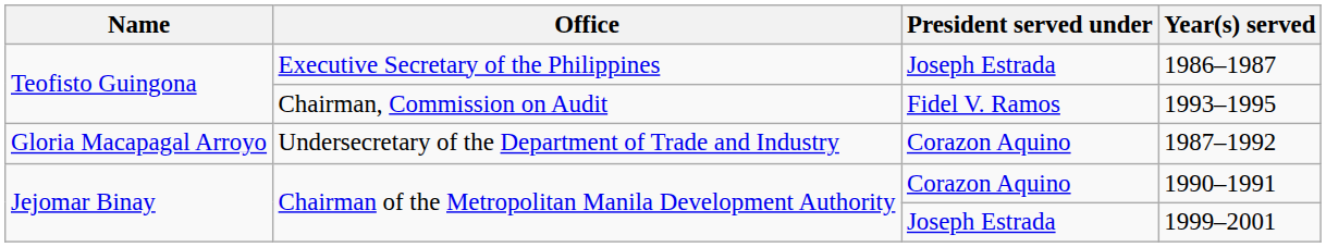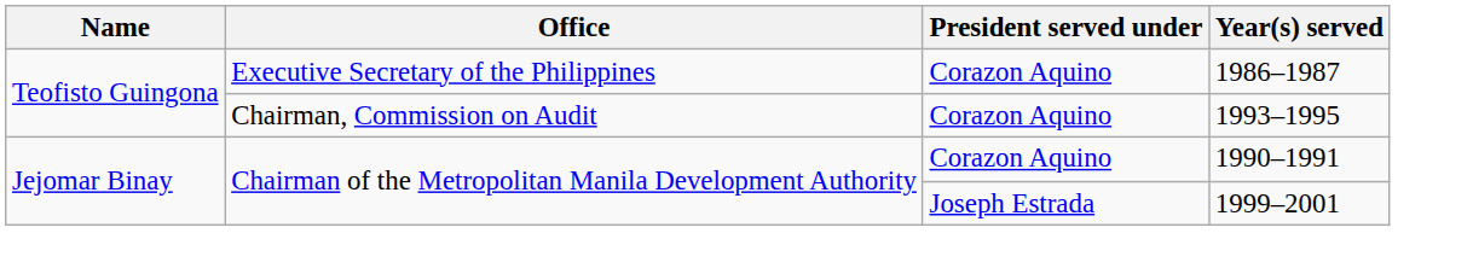1986–1987 | President served under: Joseph Estrada -> Corazon Aquino
1993–1995 | President served under: Fidel V. Ramos -> Corazon Aquino
- row: Gloria Macapagal Arroyo | Undersecretary of the Department of Trade and Industry | Corazon Aquino | 1987–1992
